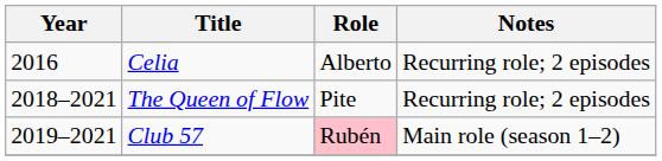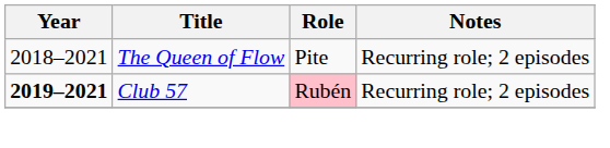- row: 2016 | Celia | Alberto | Recurring role; 2 episodes
Club 57 | Year: normal -> bold
Club 57 | Notes: Main role (season 1–2) -> Recurring role; 2 episodes
